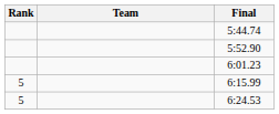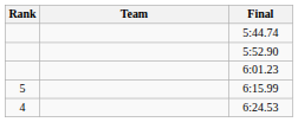6:24.53 | Rank: 5 -> 4
